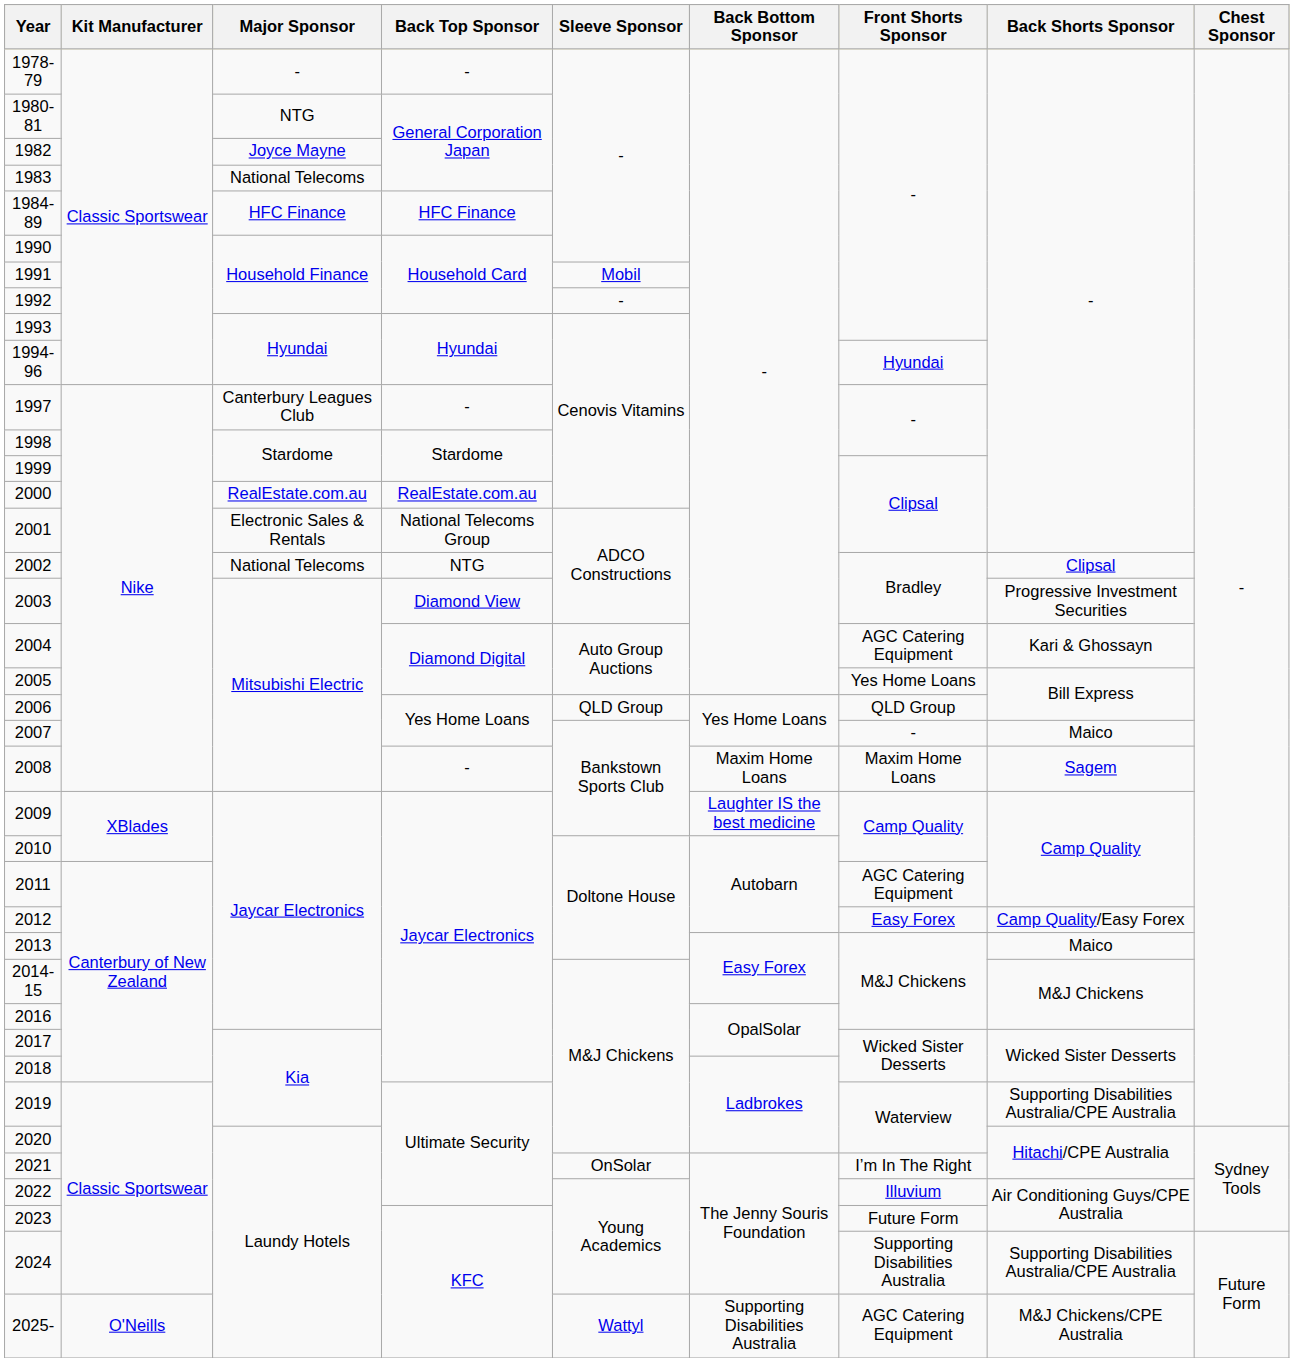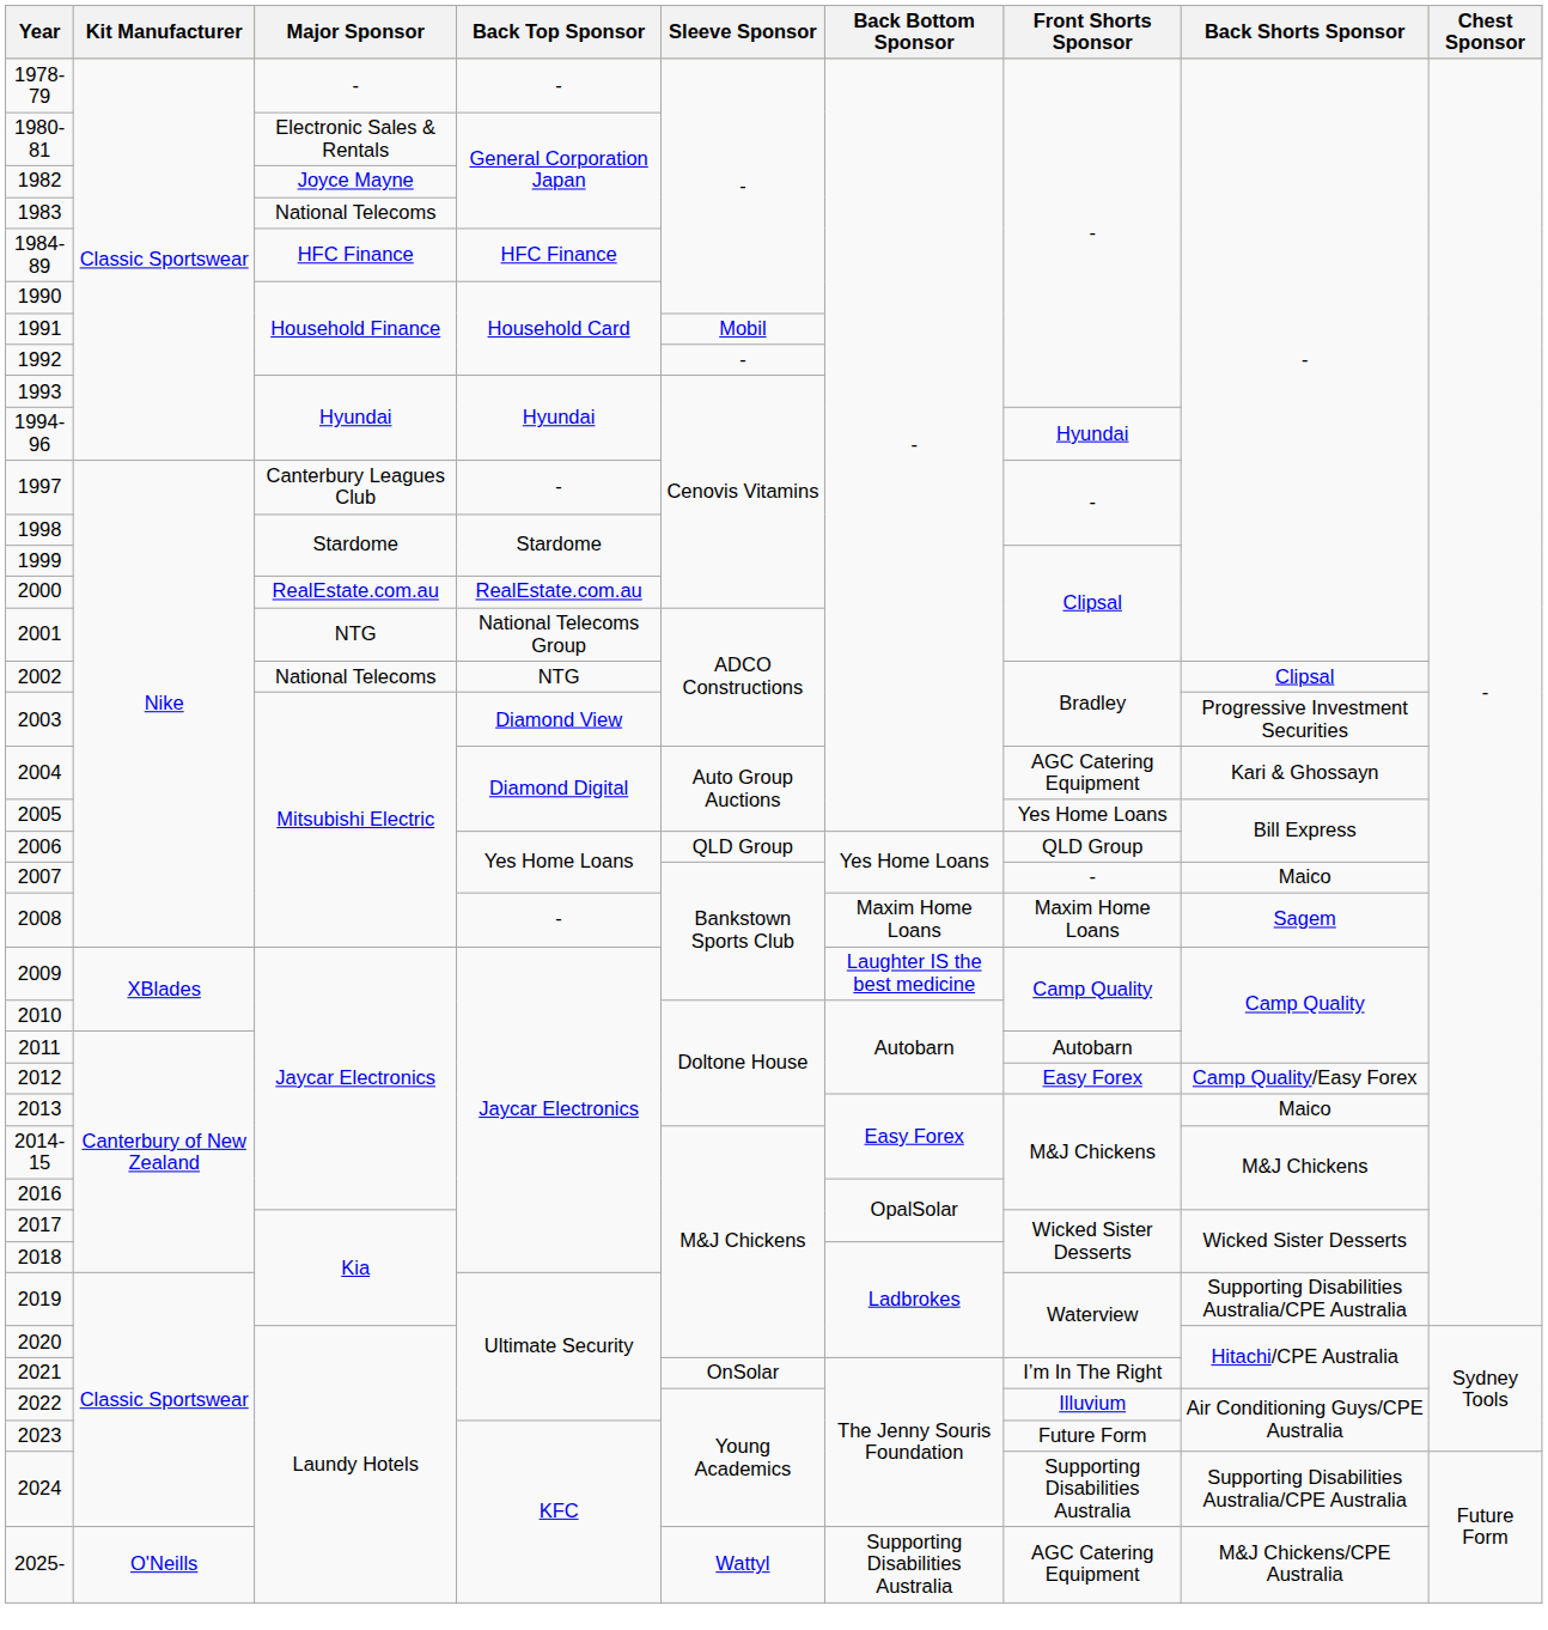1980-81 | Major Sponsor: NTG -> Electronic Sales & Rentals
2001 | Major Sponsor: Electronic Sales & Rentals -> NTG
2011 | Front Shorts Sponsor: AGC Catering Equipment -> Autobarn
